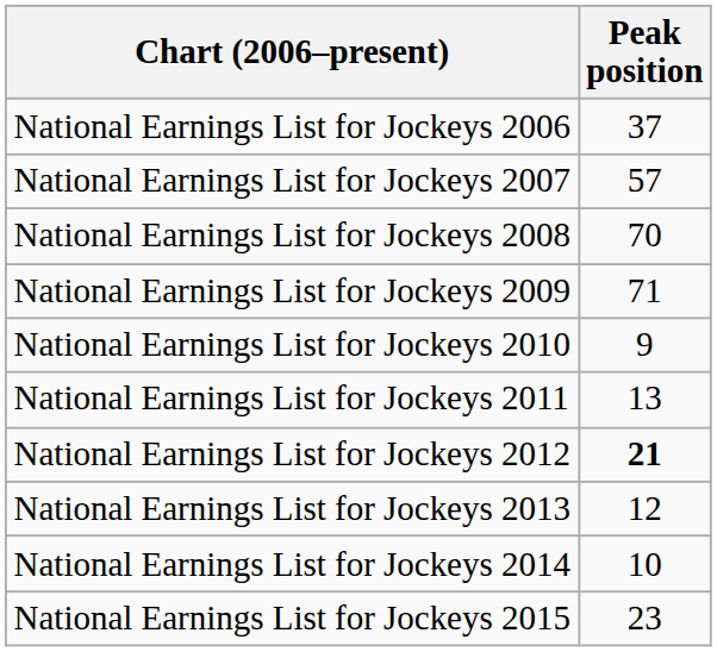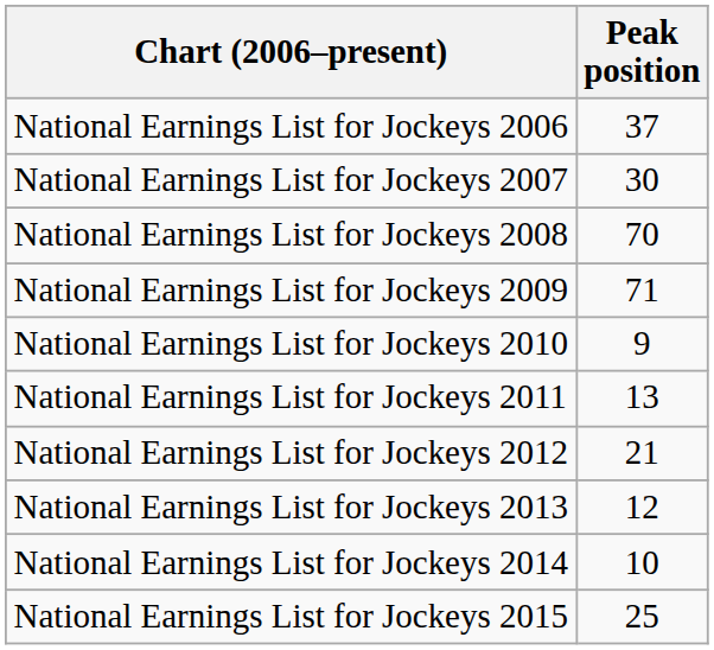National Earnings List for Jockeys 2007 | Peak position: 57 -> 30
National Earnings List for Jockeys 2012 | Peak position: bold -> normal
National Earnings List for Jockeys 2015 | Peak position: 23 -> 25
